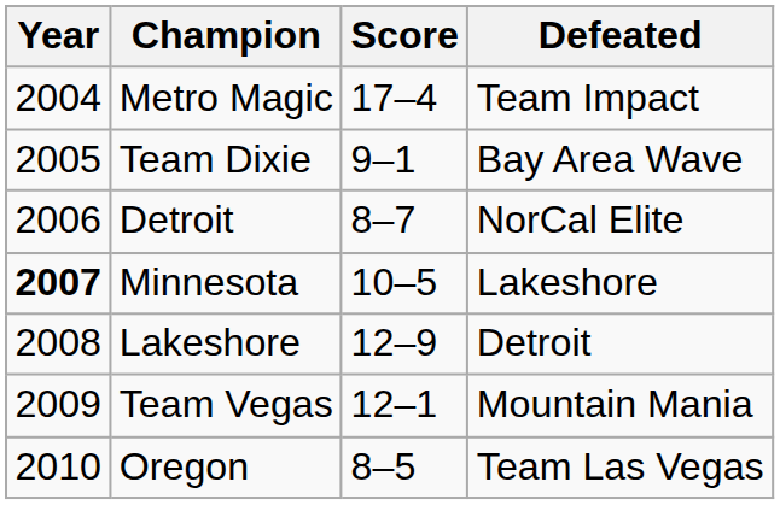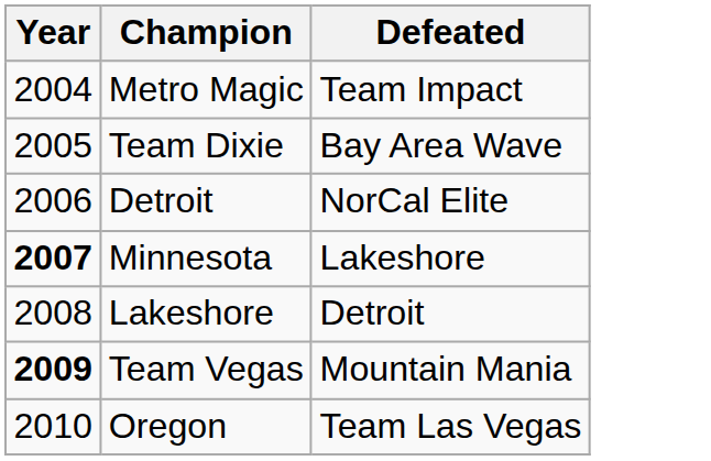- column: Score | 17–4 | 9–1 | 8–7 | 10–5 | 12–9 | 12–1 | 8–5
Team Vegas | Year: normal -> bold
